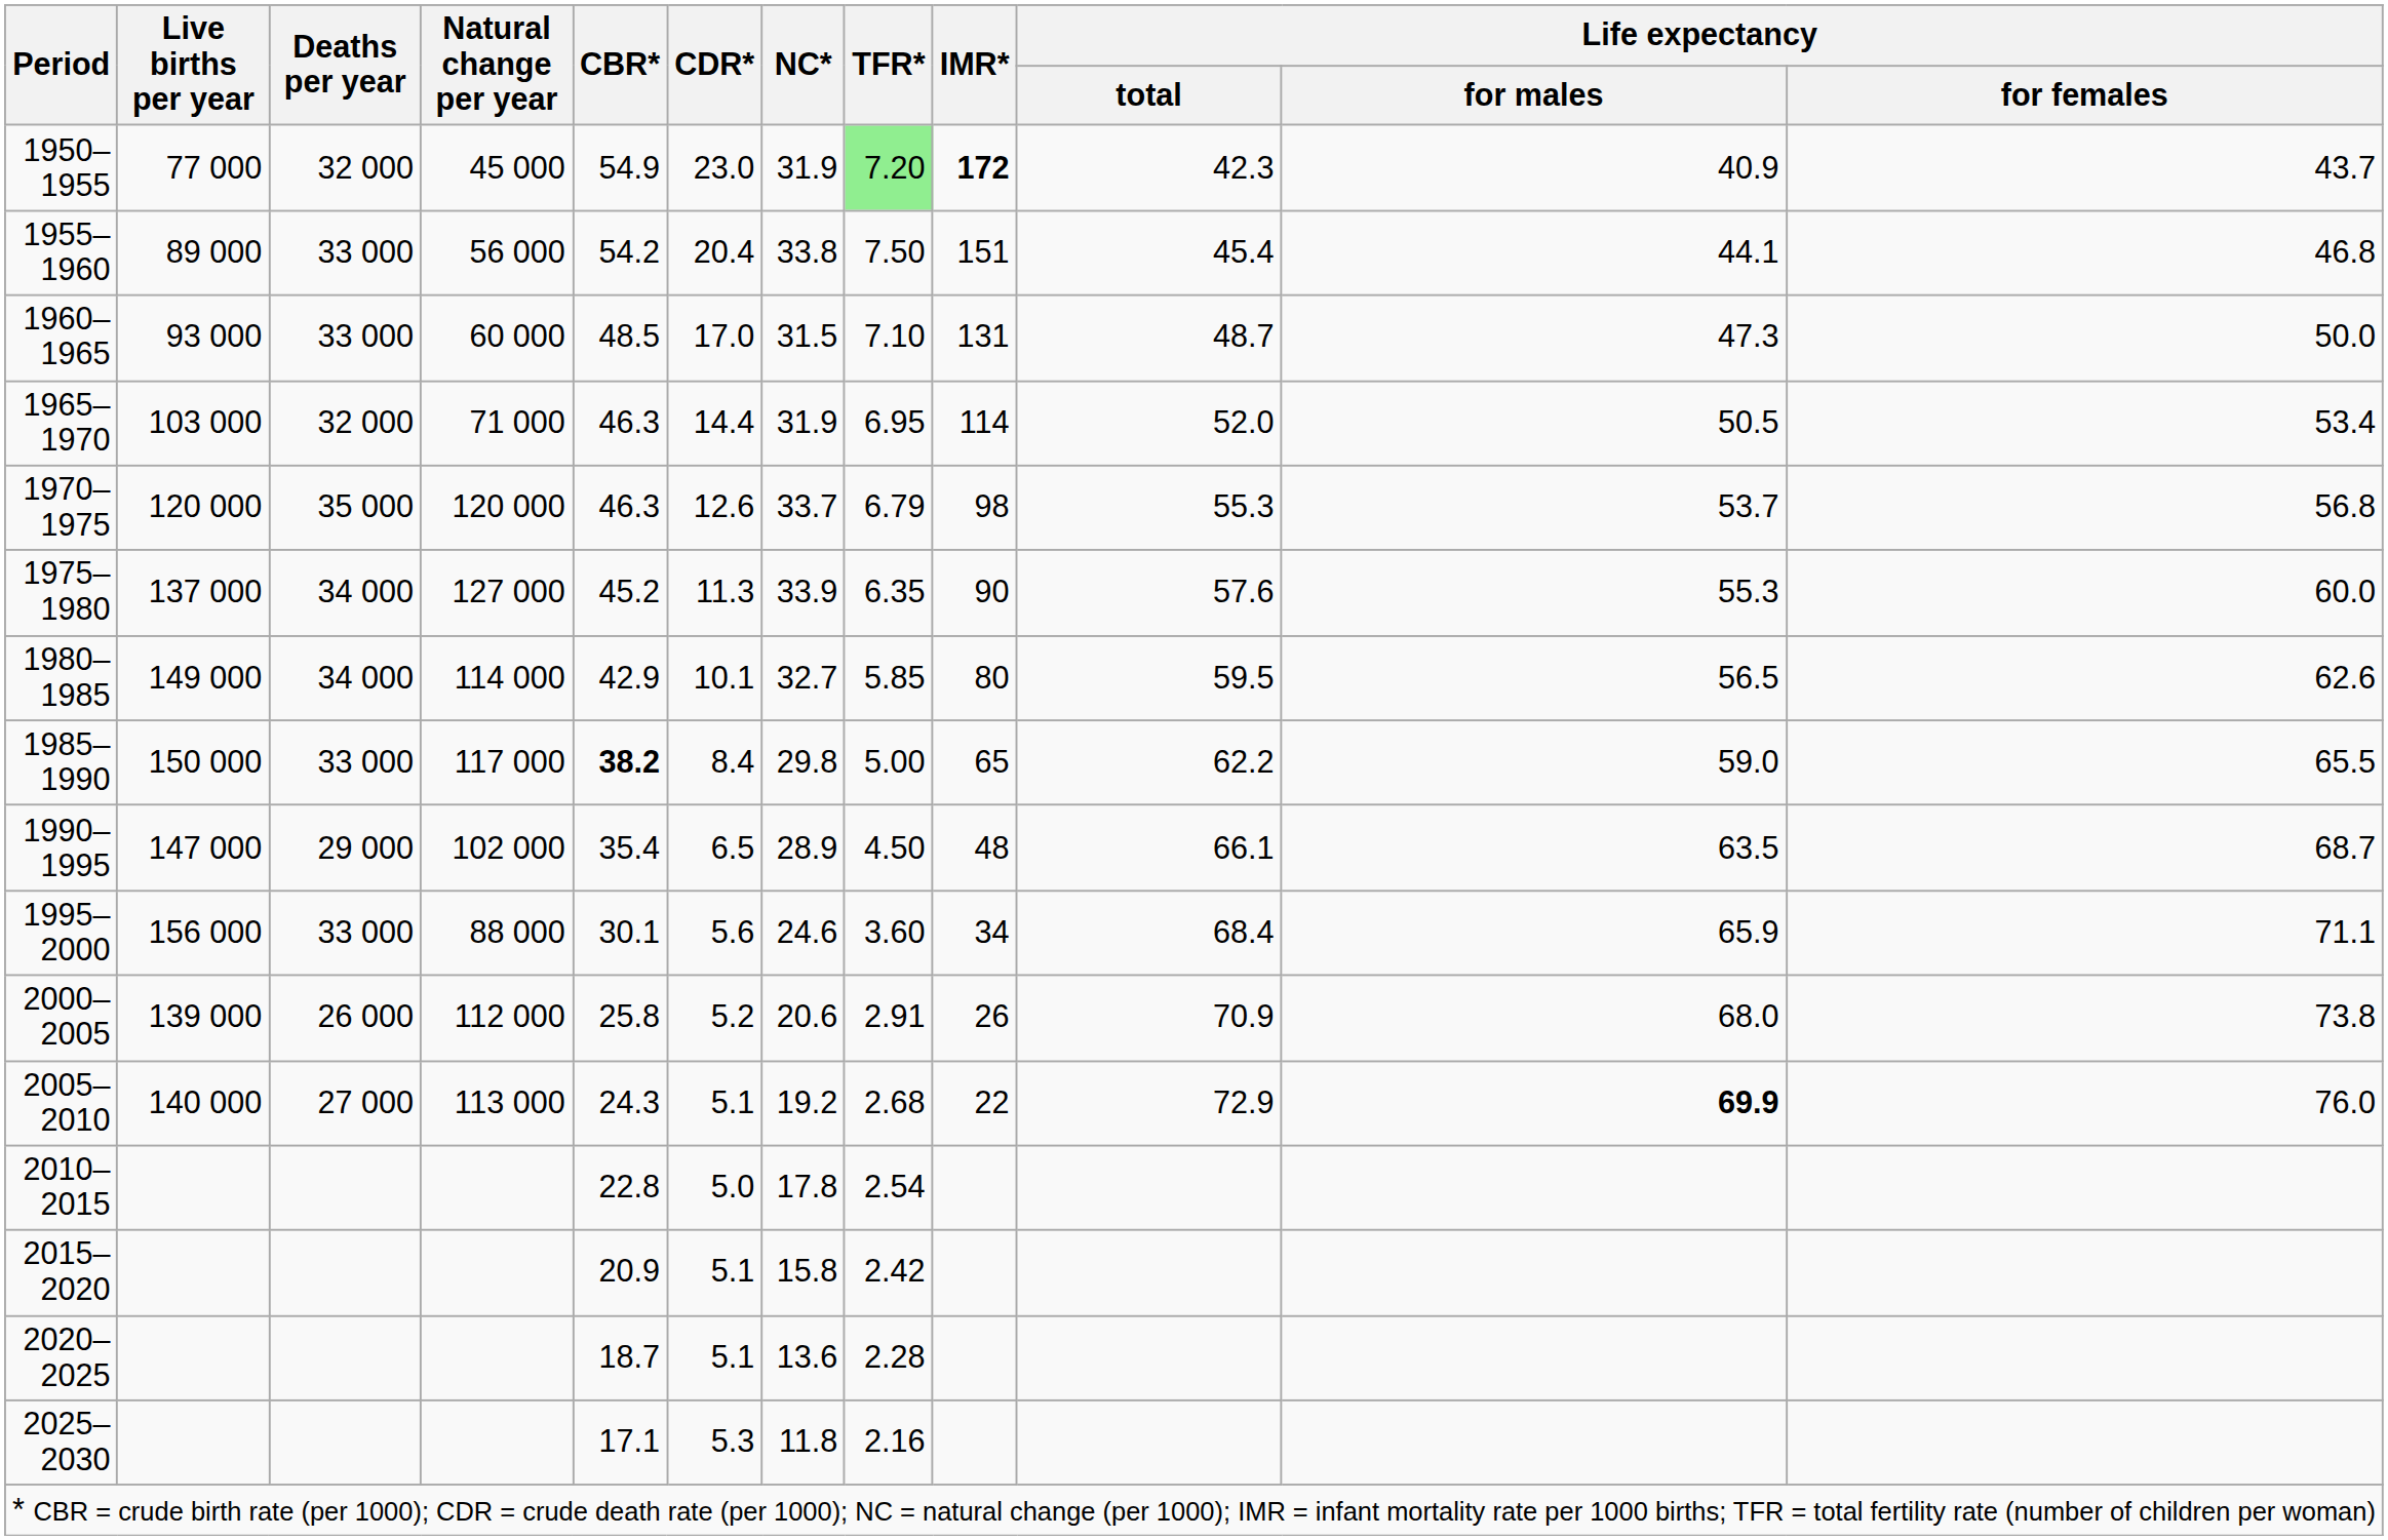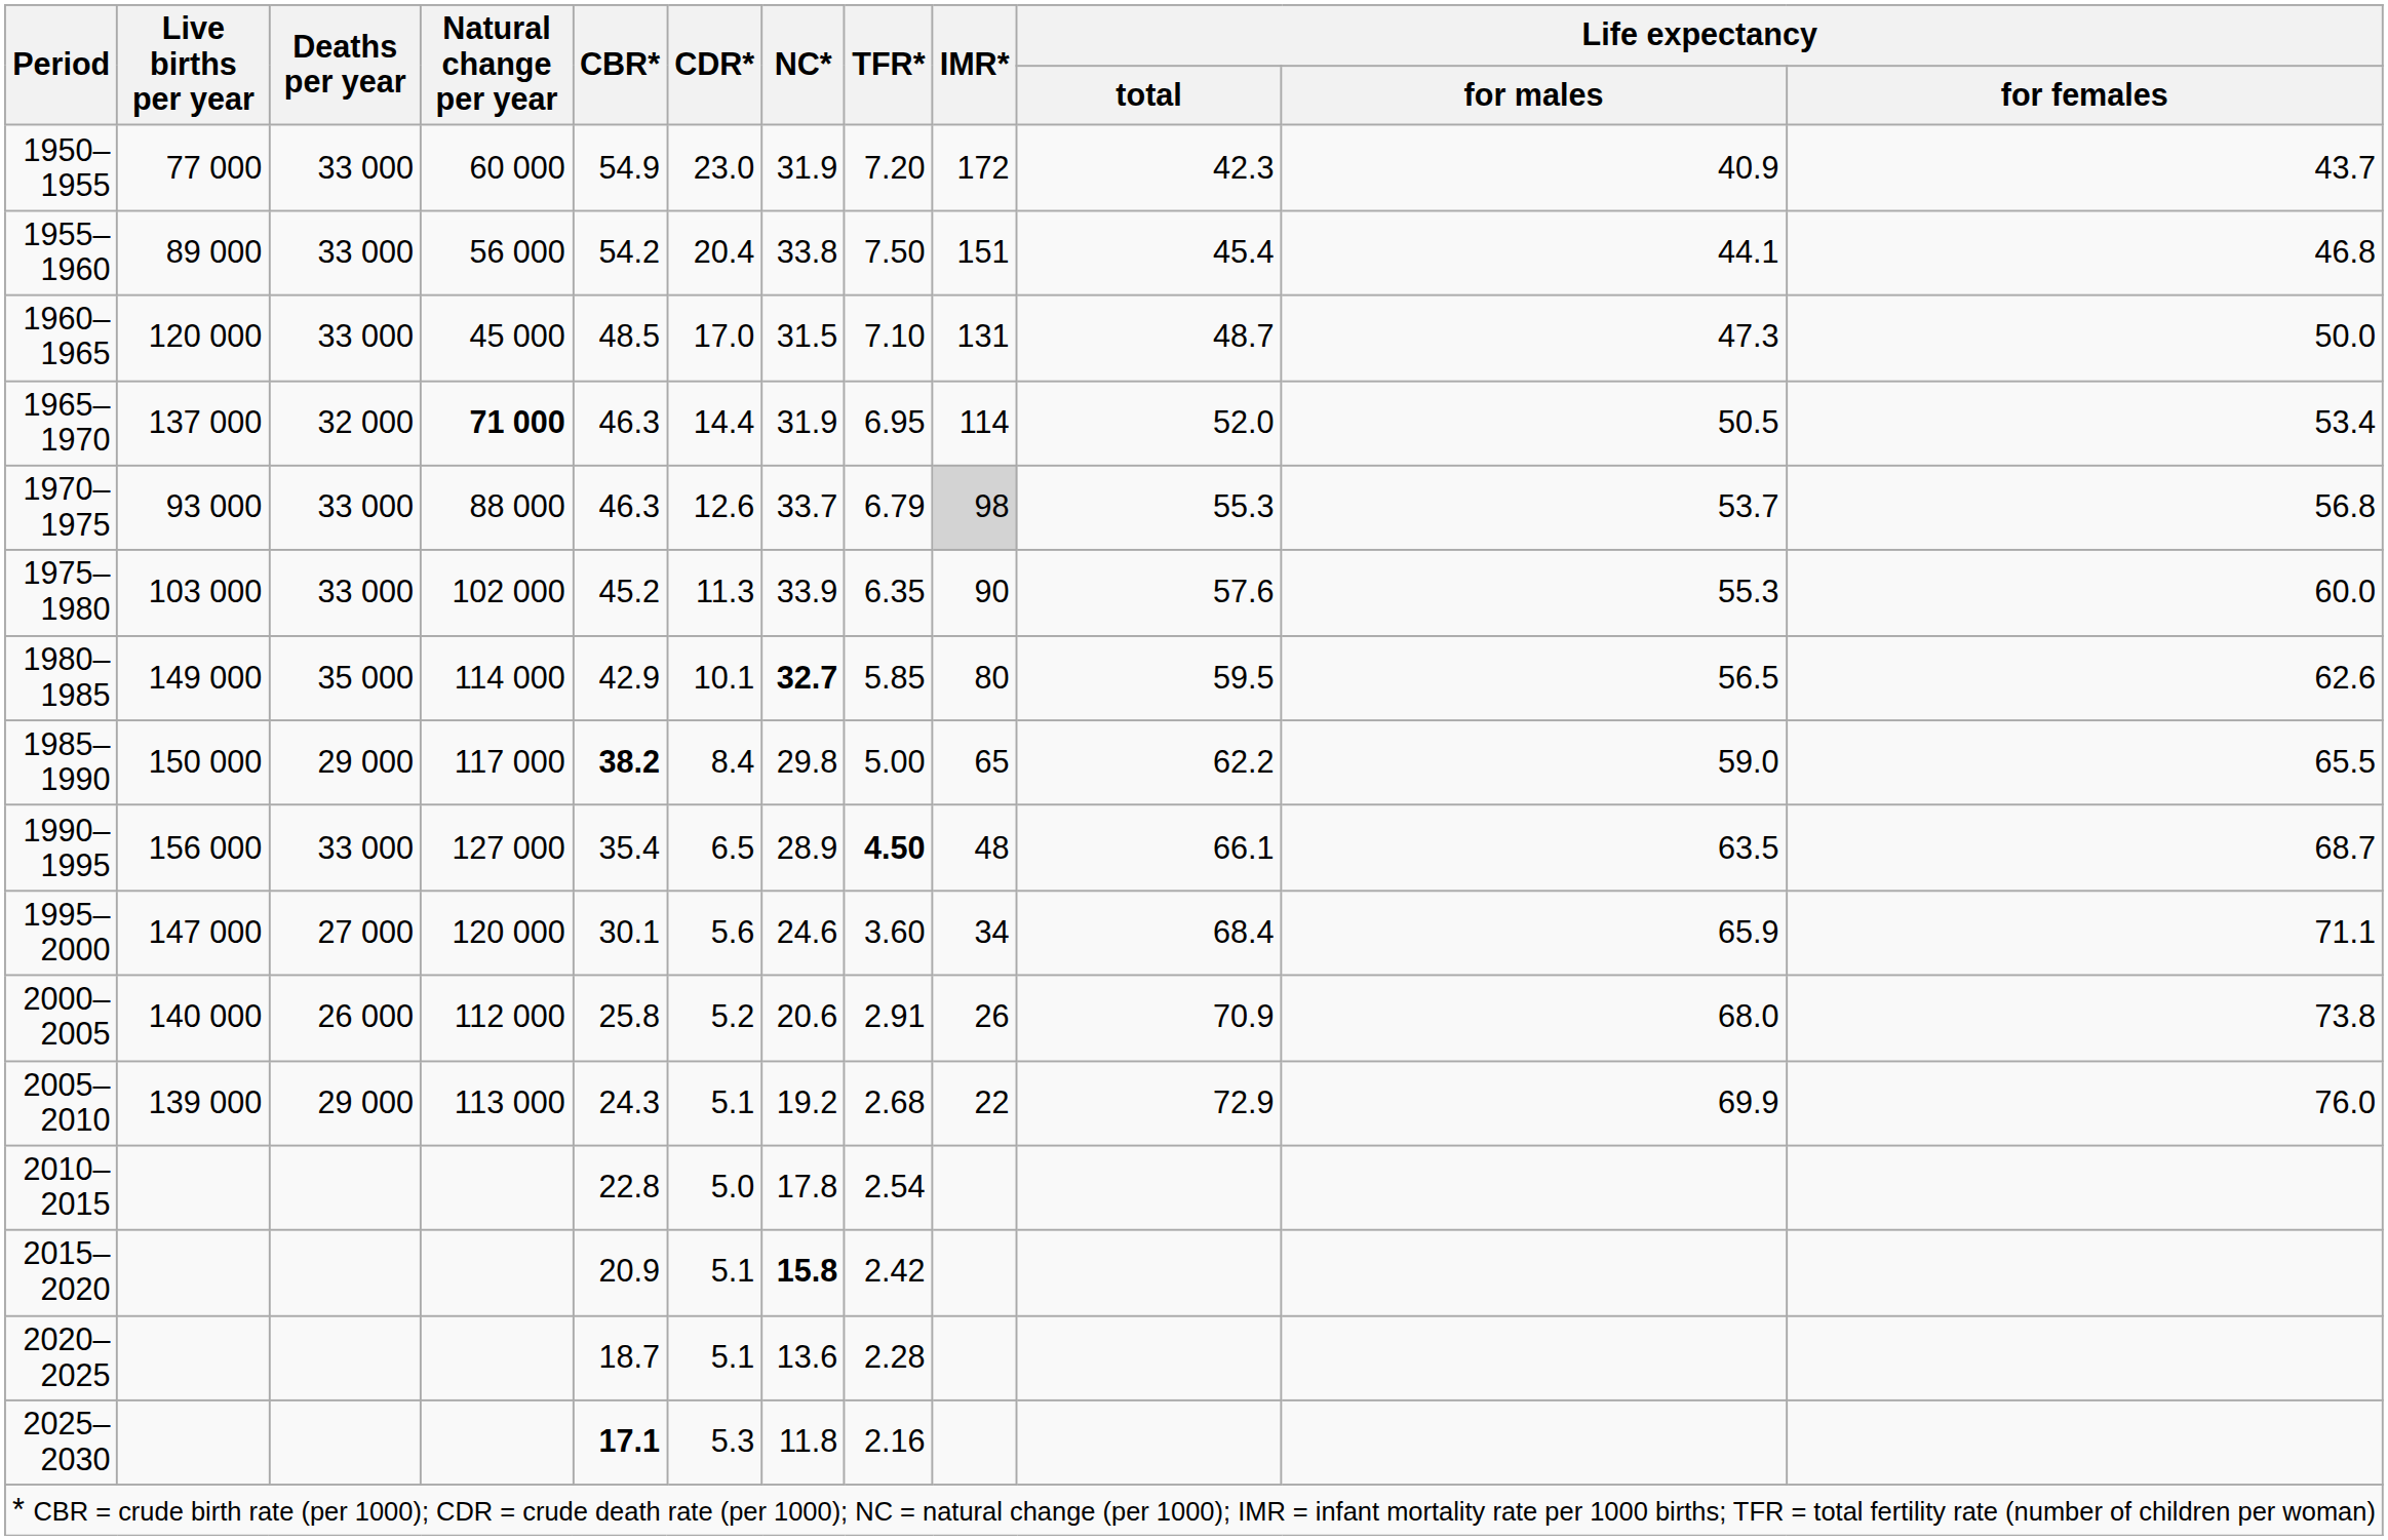1950–1955 | Deaths per year: 32 000 -> 33 000
1950–1955 | Natural change per year: 45 000 -> 60 000
1950–1955 | TFR*: lightgreen background -> no background
1950–1955 | IMR*: bold -> normal
1960–1965 | Live births per year: 93 000 -> 120 000
1960–1965 | Natural change per year: 60 000 -> 45 000
1965–1970 | Live births per year: 103 000 -> 137 000
1965–1970 | Natural change per year: normal -> bold
1970–1975 | Live births per year: 120 000 -> 93 000
1970–1975 | Deaths per year: 35 000 -> 33 000
1970–1975 | Natural change per year: 120 000 -> 88 000
1970–1975 | IMR*: no background -> lightgrey background
1975–1980 | Live births per year: 137 000 -> 103 000
1975–1980 | Deaths per year: 34 000 -> 33 000
1975–1980 | Natural change per year: 127 000 -> 102 000
1980–1985 | Deaths per year: 34 000 -> 35 000
1980–1985 | NC*: normal -> bold
1985–1990 | Deaths per year: 33 000 -> 29 000
1990–1995 | Live births per year: 147 000 -> 156 000
1990–1995 | Deaths per year: 29 000 -> 33 000
1990–1995 | Natural change per year: 102 000 -> 127 000
1990–1995 | TFR*: normal -> bold
1995–2000 | Live births per year: 156 000 -> 147 000
1995–2000 | Deaths per year: 33 000 -> 27 000
1995–2000 | Natural change per year: 88 000 -> 120 000
2000–2005 | Live births per year: 139 000 -> 140 000
2005–2010 | Live births per year: 140 000 -> 139 000
2005–2010 | Deaths per year: 27 000 -> 29 000
2005–2010 | Life expectancy / for males: bold -> normal
2015–2020 | NC*: normal -> bold
2025–2030 | CBR*: normal -> bold
